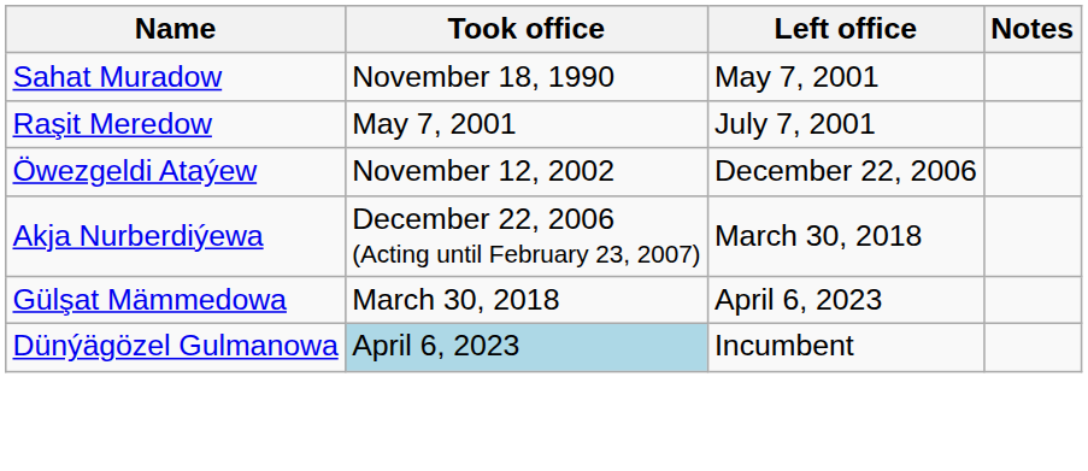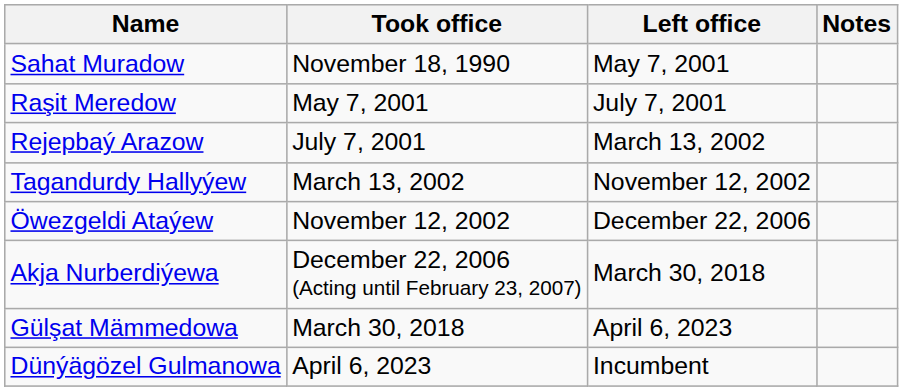+ row: Rejepbaý Arazow | July 7, 2001 | March 13, 2002
+ row: Tagandurdy Hallyýew | March 13, 2002 | November 12, 2002
Dünýägözel Gulmanowa | Took office: lightblue background -> no background
